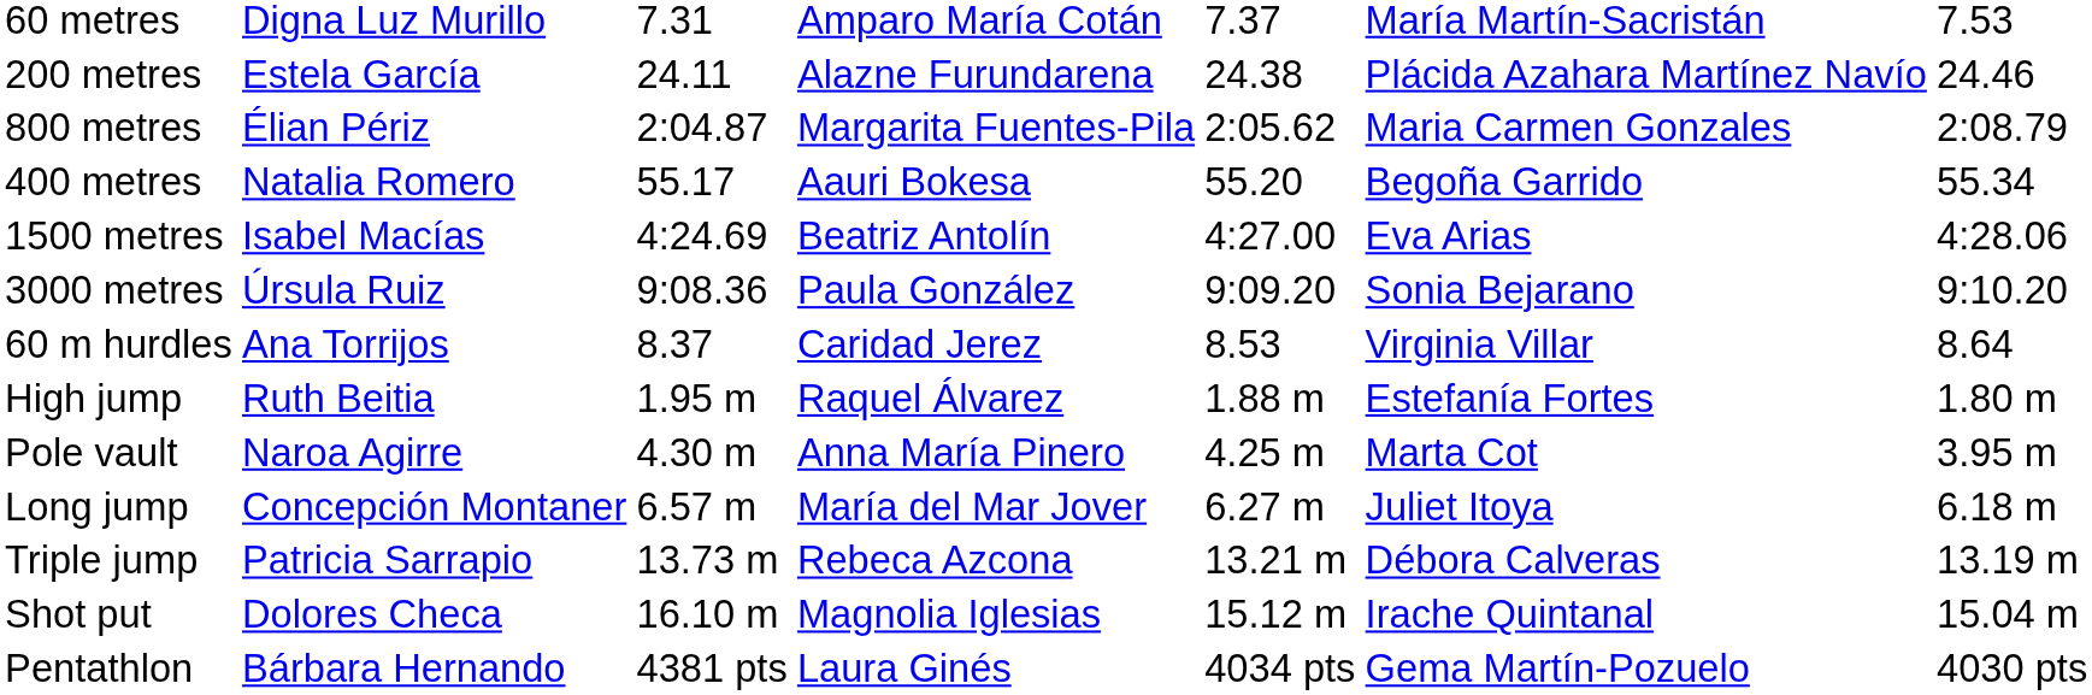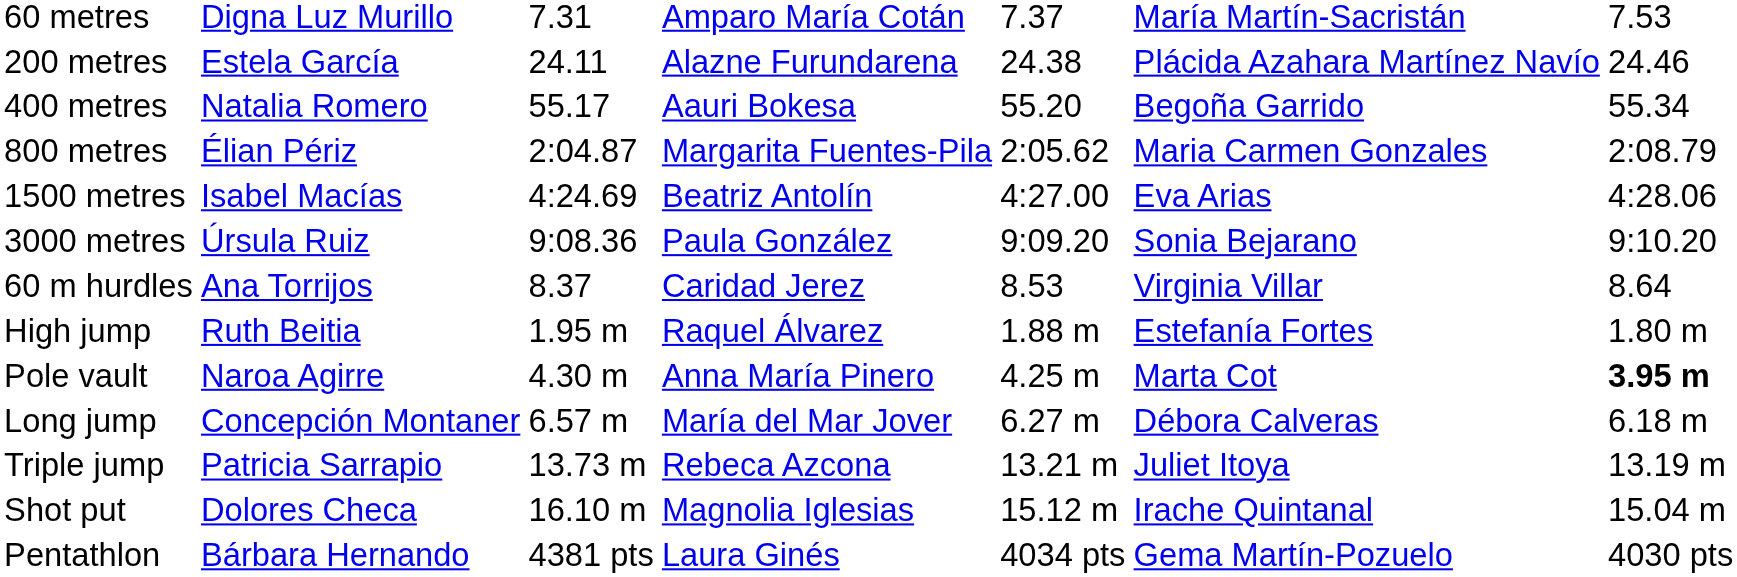rows swapped: 400 metres <-> 800 metres
Pole vault | column 7: normal -> bold
Long jump | column 6: Juliet Itoya -> Débora Calveras
Triple jump | column 6: Débora Calveras -> Juliet Itoya
